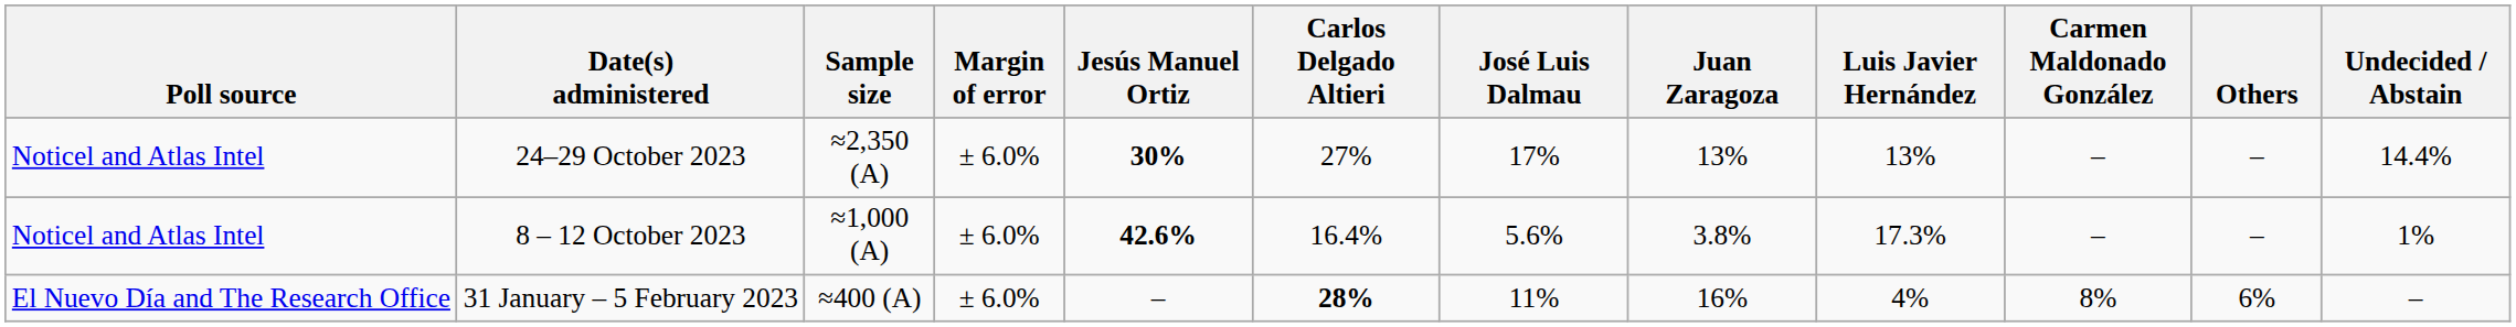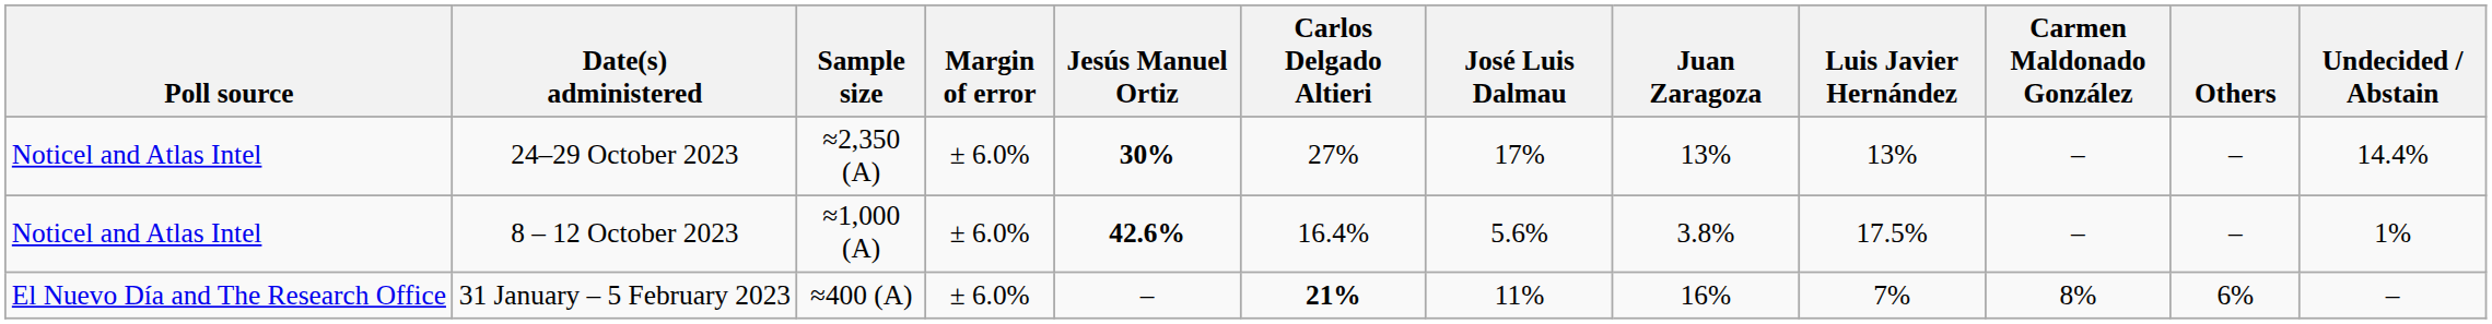8 – 12 October 2023 | Luis Javier Hernández: 17.3% -> 17.5%
31 January – 5 February 2023 | Carlos Delgado Altieri: 28% -> 21%
31 January – 5 February 2023 | Luis Javier Hernández: 4% -> 7%
